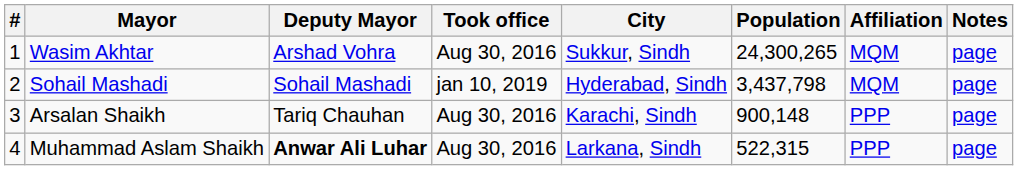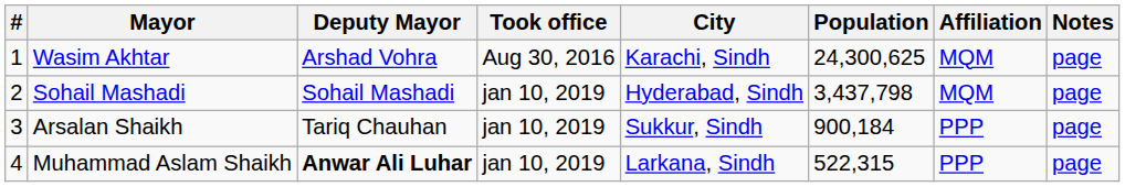Wasim Akhtar | City: Sukkur, Sindh -> Karachi, Sindh
Wasim Akhtar | Population: 24,300,265 -> 24,300,625
Arsalan Shaikh | Took office: Aug 30, 2016 -> jan 10, 2019
Arsalan Shaikh | City: Karachi, Sindh -> Sukkur, Sindh
Arsalan Shaikh | Population: 900,148 -> 900,184
Muhammad Aslam Shaikh | Took office: Aug 30, 2016 -> jan 10, 2019
